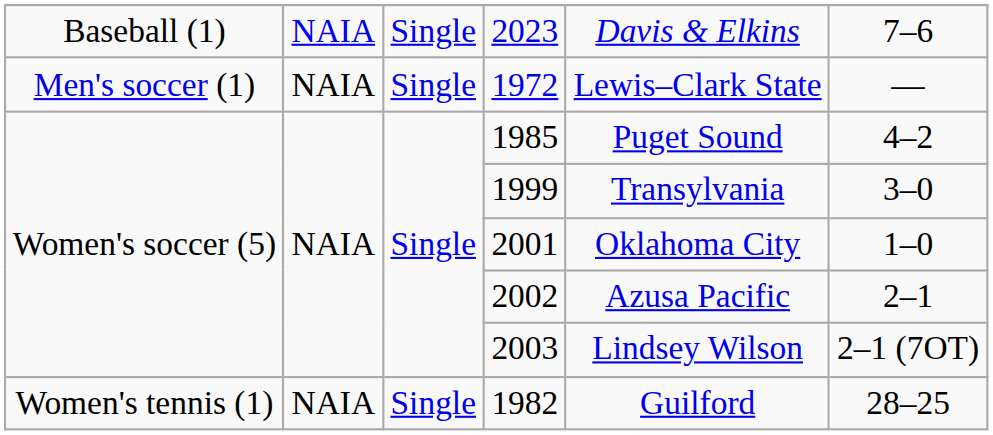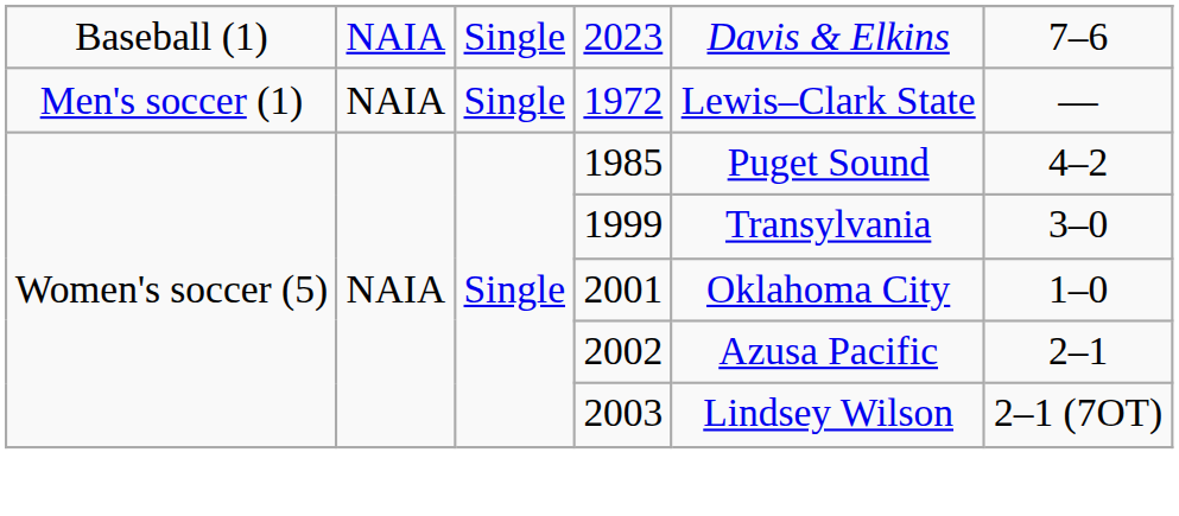- row: Women's tennis (1) | NAIA | Single | 1982 | Guilford | 28–25
